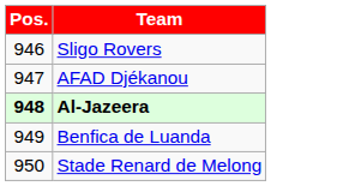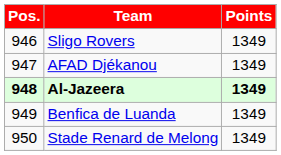+ column: Points | 1349 | 1349 | 1349 | 1349 | 1349
